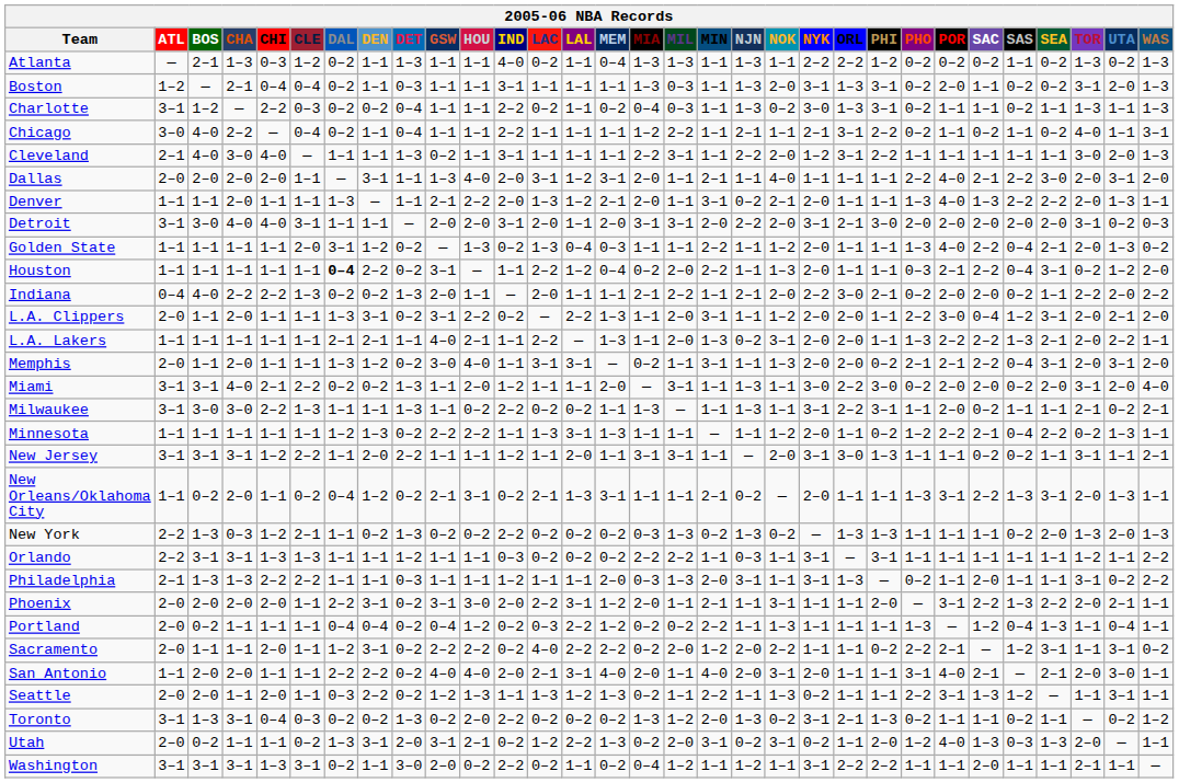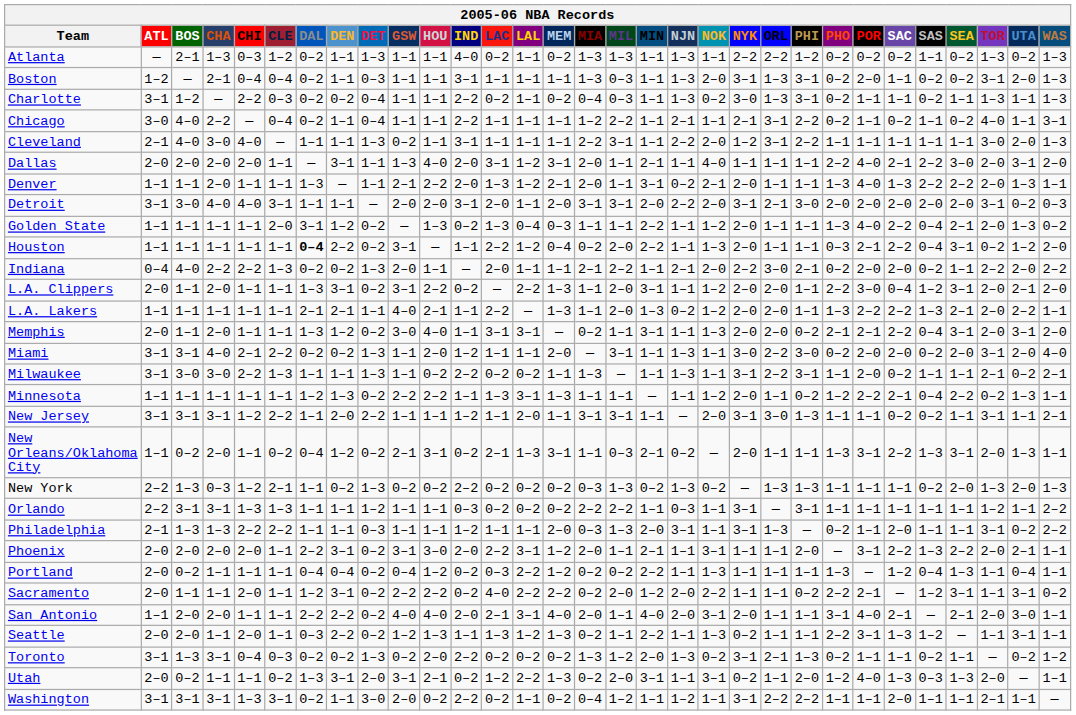Atlanta | MEM: 0–4 -> 0–2
L.A. Lakers | NOK: 3–1 -> 1–2
New Orleans/Oklahoma City | MIL: 1–1 -> 0–3
Utah | NJN: 0–2 -> 1–1
